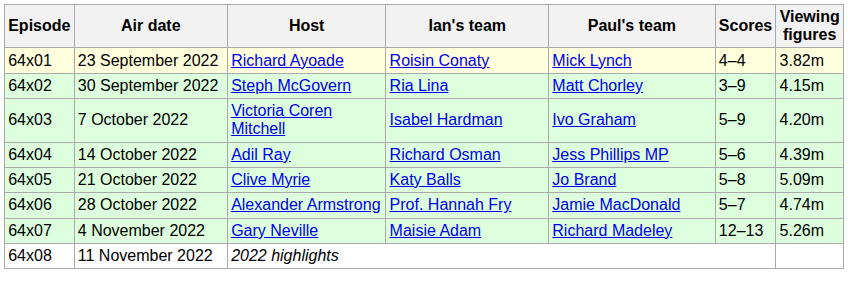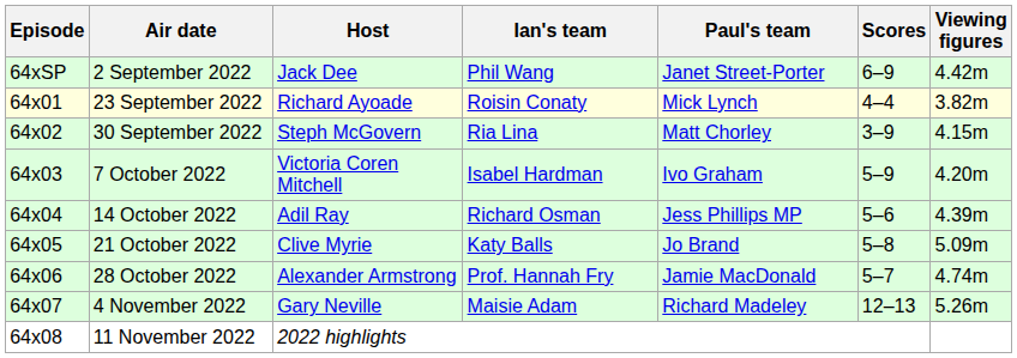+ row: 64xSP | 2 September 2022 | Jack Dee | Phil Wang | Janet Street-Porter | 6–9 | 4.42m
